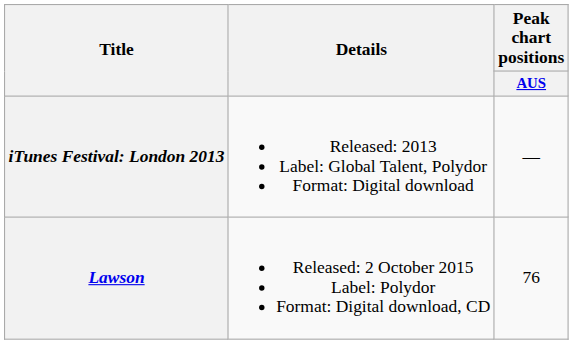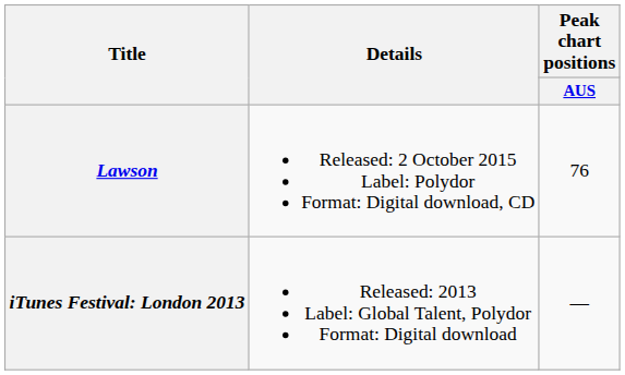rows swapped: iTunes Festival: London 2013 <-> Lawson
